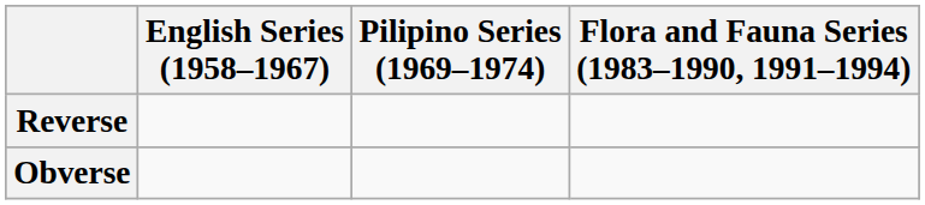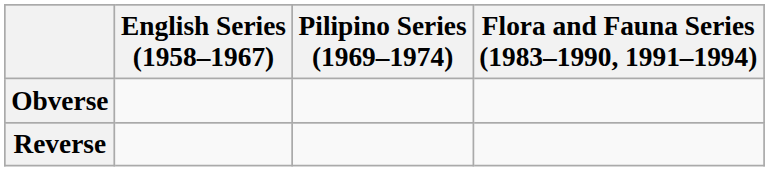rows swapped: Obverse <-> Reverse
